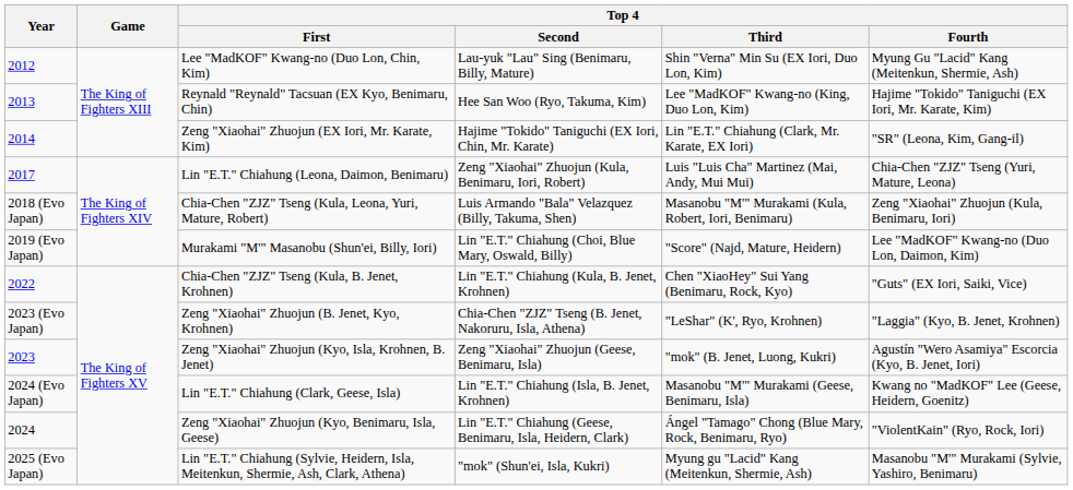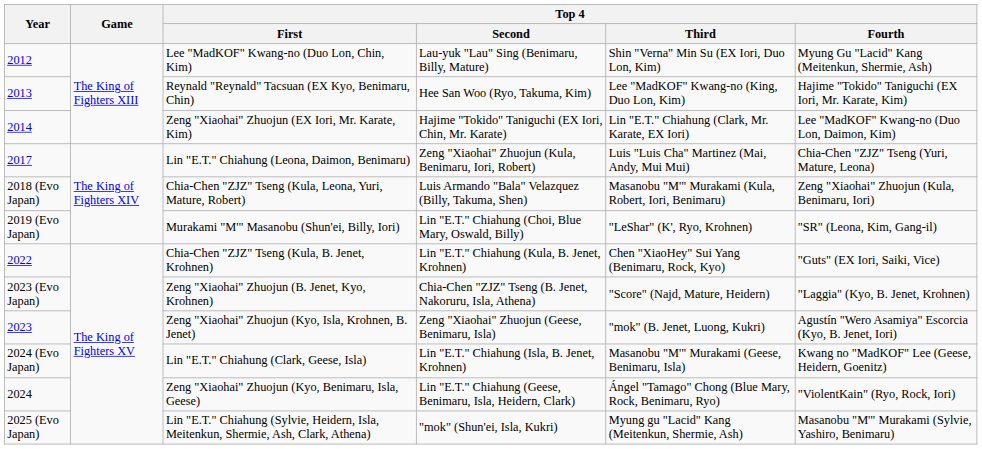Zeng "Xiaohai" Zhuojun (EX Iori, Mr. Karate, Kim) | Top 4 / Fourth: "SR" (Leona, Kim, Gang-il) -> Lee "MadKOF" Kwang-no (Duo Lon, Daimon, Kim)
Murakami "M'" Masanobu (Shun'ei, Billy, Iori) | Top 4 / Third: "Score" (Najd, Mature, Heidern) -> "LeShar" (K', Ryo, Krohnen)
Murakami "M'" Masanobu (Shun'ei, Billy, Iori) | Top 4 / Fourth: Lee "MadKOF" Kwang-no (Duo Lon, Daimon, Kim) -> "SR" (Leona, Kim, Gang-il)
Zeng "Xiaohai" Zhuojun (B. Jenet, Kyo, Krohnen) | Top 4 / Third: "LeShar" (K', Ryo, Krohnen) -> "Score" (Najd, Mature, Heidern)
